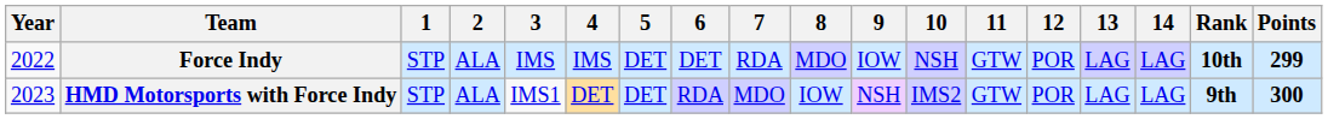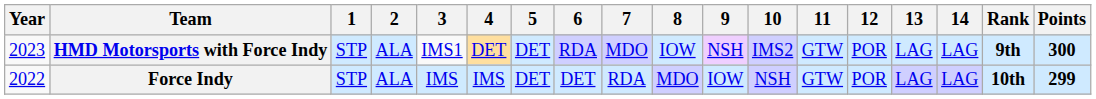rows swapped: Force Indy <-> HMD Motorsports with Force Indy
